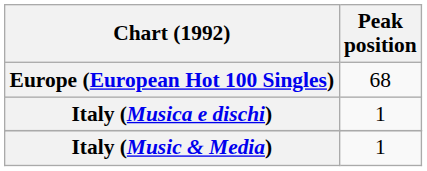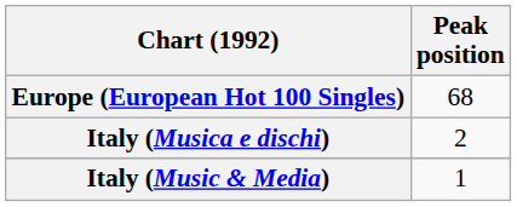Italy (Musica e dischi) | Peak position: 1 -> 2
